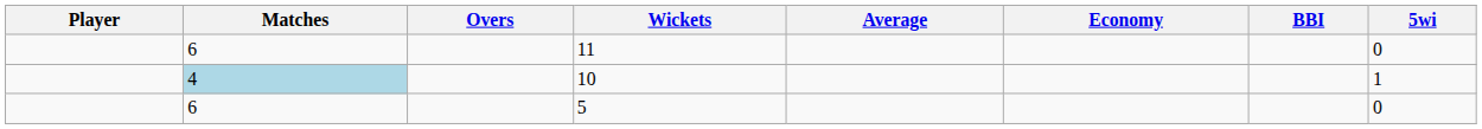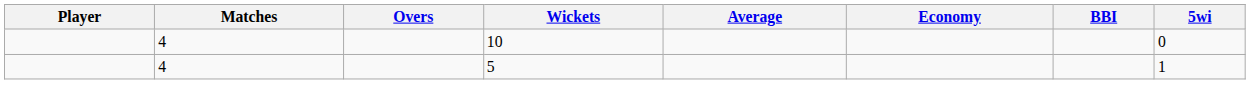- row: 6 | 11 | 0
10 | Matches: lightblue background -> no background
10 | 5wi: 1 -> 0
5 | Matches: 6 -> 4
5 | 5wi: 0 -> 1
